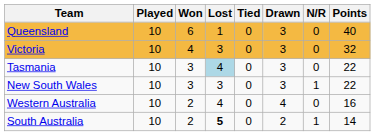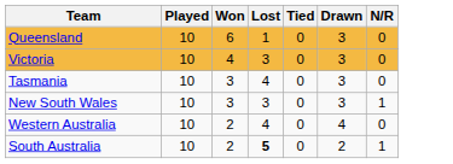- column: Points | 40 | 32 | 22 | 22 | 16 | 14
Tasmania | Lost: lightblue background -> no background
